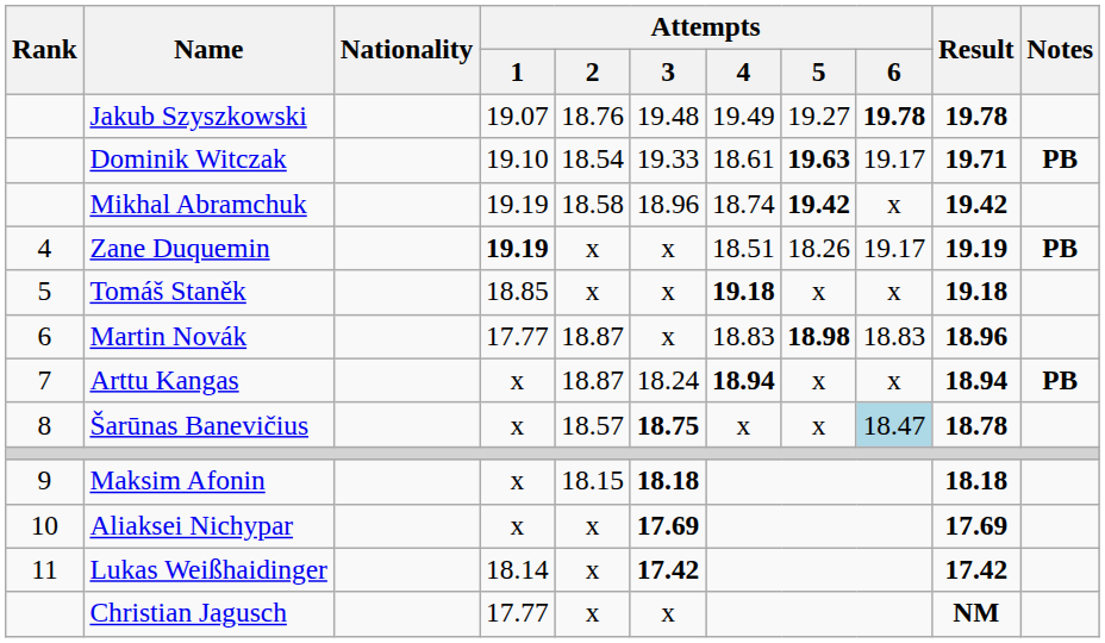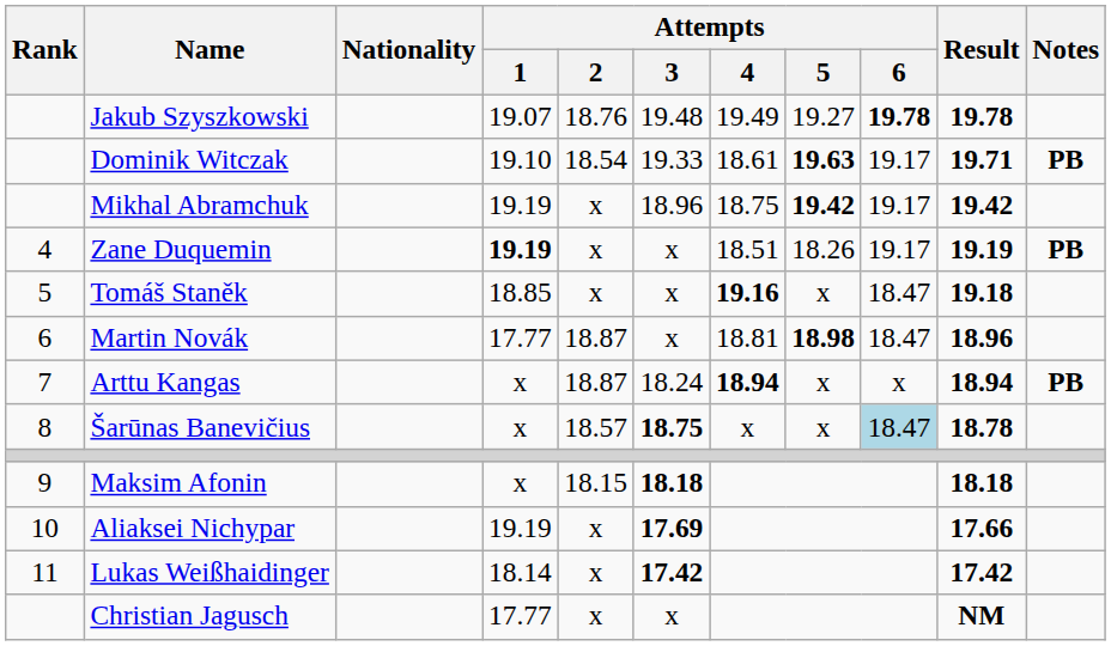Mikhal Abramchuk | Attempts / 2: 18.58 -> x
Mikhal Abramchuk | Attempts / 4: 18.74 -> 18.75
Mikhal Abramchuk | Attempts / 6: x -> 19.17
Tomáš Staněk | Attempts / 4: 19.18 -> 19.16
Tomáš Staněk | Attempts / 6: x -> 18.47
Martin Novák | Attempts / 4: 18.83 -> 18.81
Martin Novák | Attempts / 6: 18.83 -> 18.47
Aliaksei Nichypar | Attempts / 1: x -> 19.19
Aliaksei Nichypar | Result: 17.69 -> 17.66
